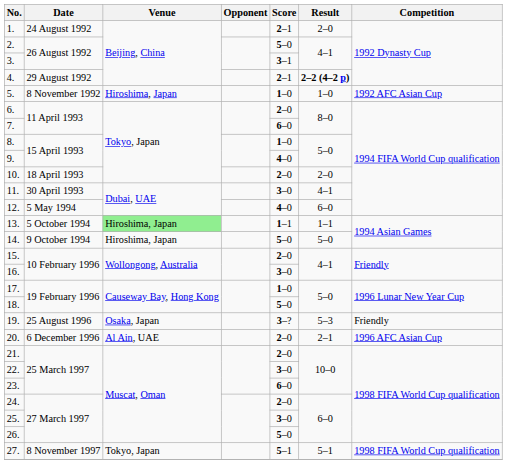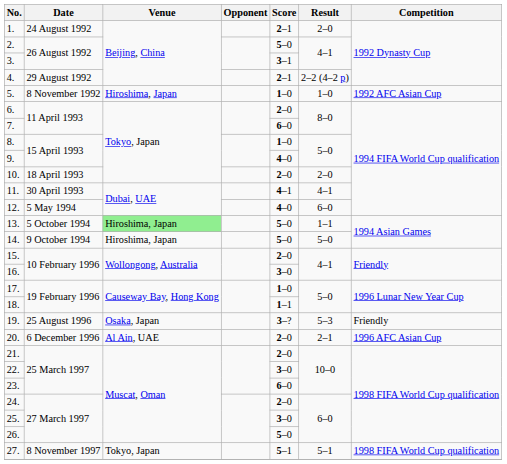4. | Result: bold -> normal
11. | Score: 3–0 -> 4–1
13. | Score: 1–1 -> 5–0
18. | Score: 5–0 -> 1–1
